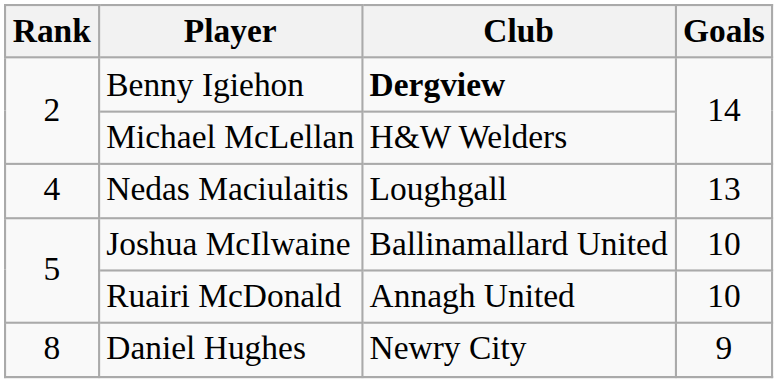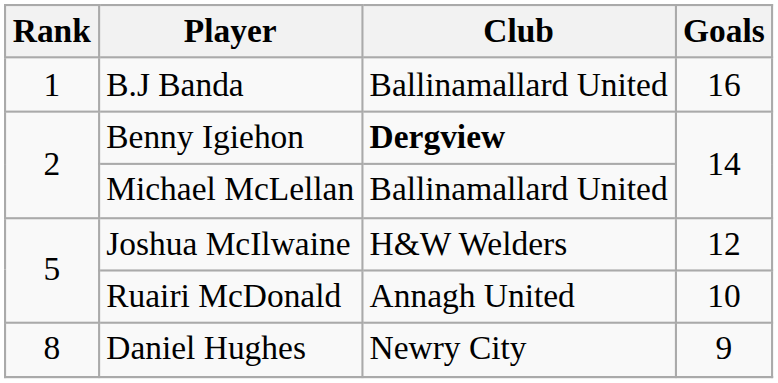+ row: 1 | B.J Banda | Ballinamallard United | 16
Michael McLellan | Club: H&W Welders -> Ballinamallard United
- row: 4 | Nedas Maciulaitis | Loughgall | 13
Joshua McIlwaine | Club: Ballinamallard United -> H&W Welders
Joshua McIlwaine | Goals: 10 -> 12
